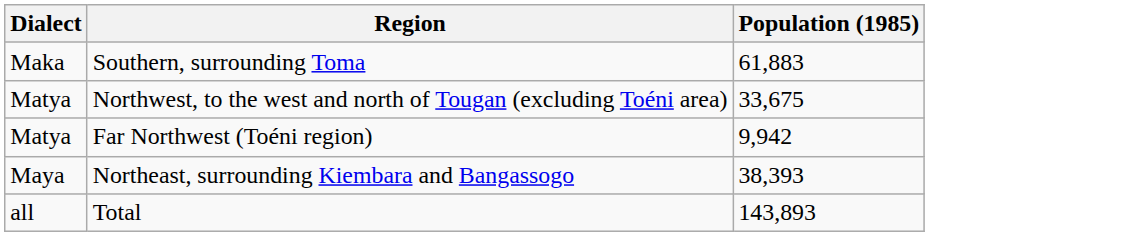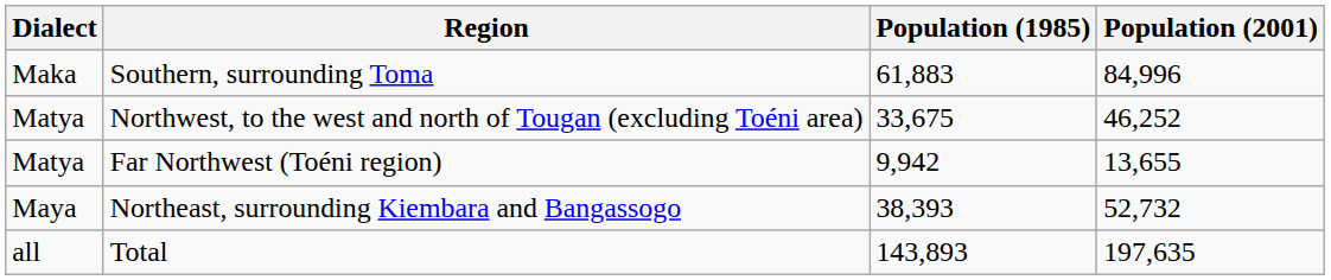+ column: Population (2001) | 84,996 | 46,252 | 13,655 | 52,732 | 197,635
